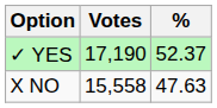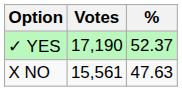X NO | Votes: 15,558 -> 15,561
